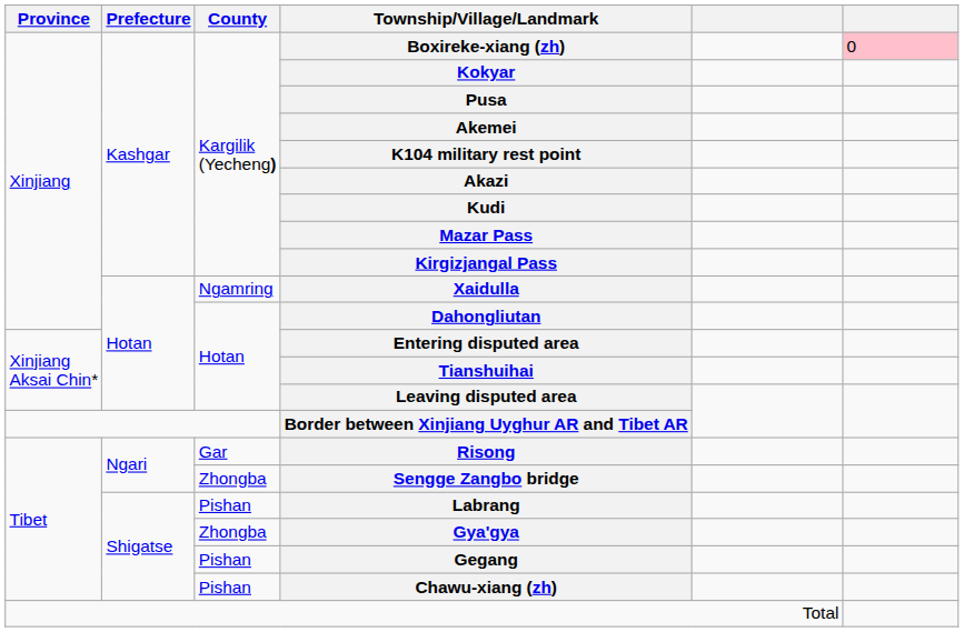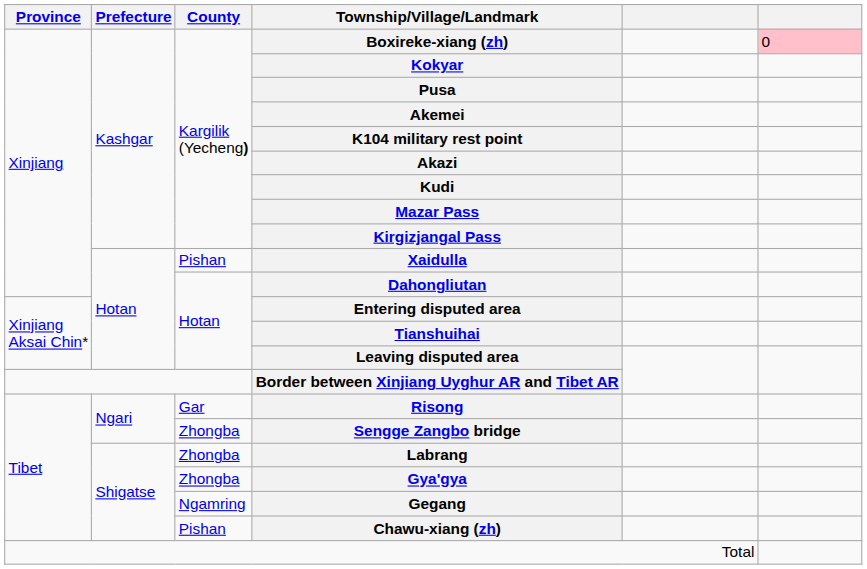Xaidulla | County: Ngamring -> Pishan
Labrang | County: Pishan -> Zhongba
Gegang | County: Pishan -> Ngamring
